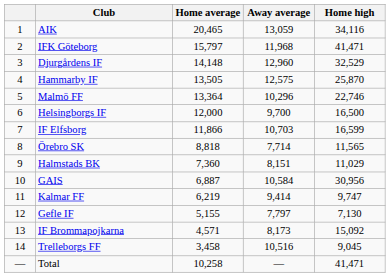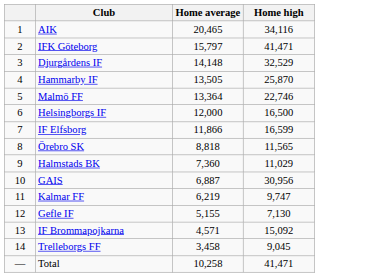- column: Away average | 13,059 | 11,968 | 12,960 | 12,575 | 10,296 | 9,700 | 10,703 | 7,714 | 8,151 | 10,584 | 9,414 | 7,797 | 8,173 | 10,516 | —
